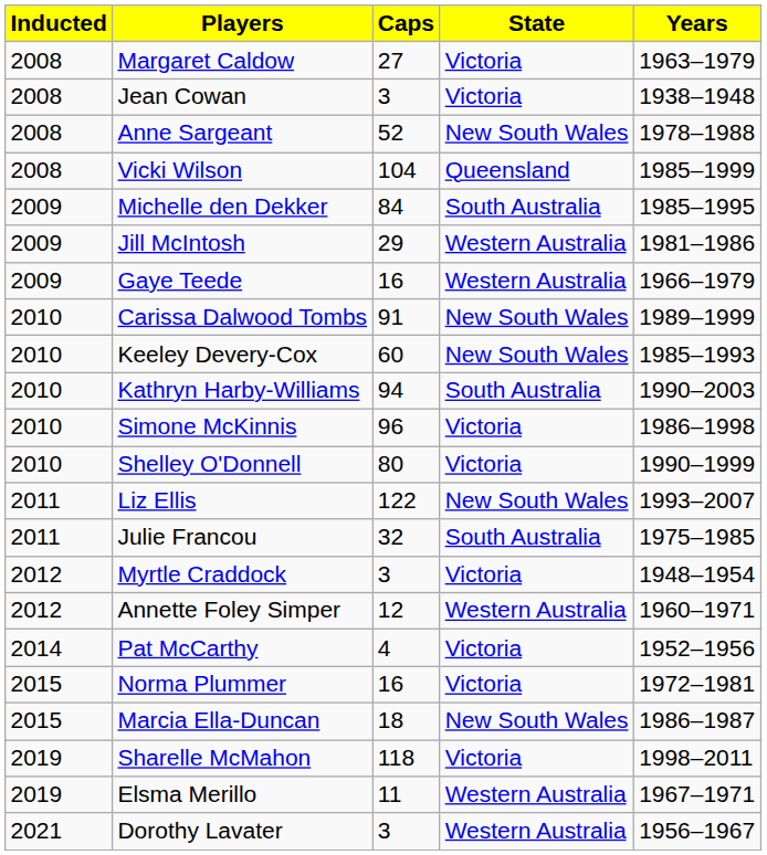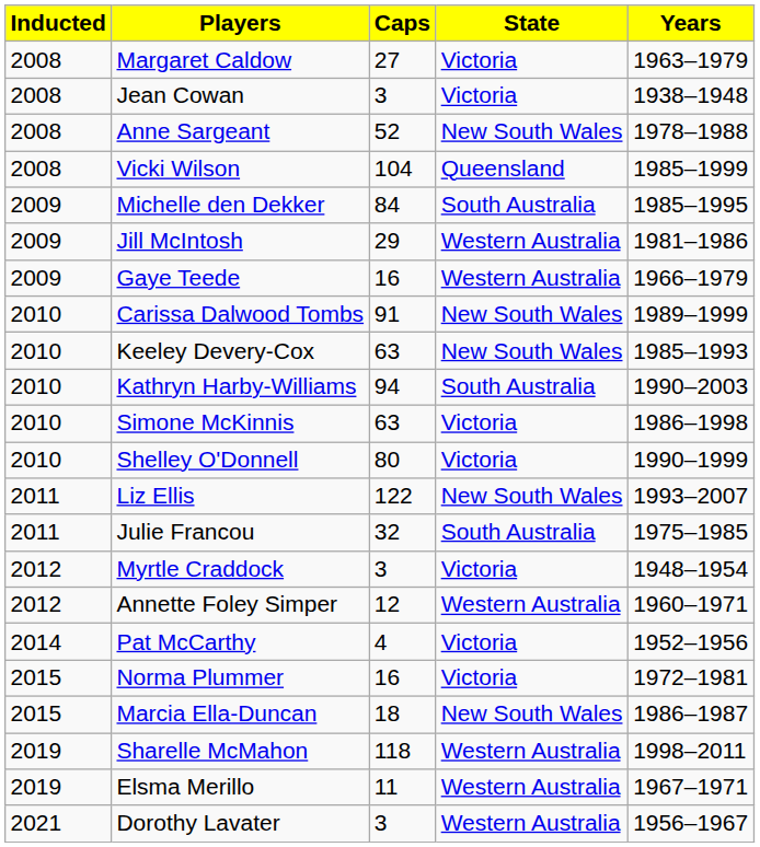Keeley Devery-Cox | Caps: 60 -> 63
Simone McKinnis | Caps: 96 -> 63
Sharelle McMahon | State: Victoria -> Western Australia
